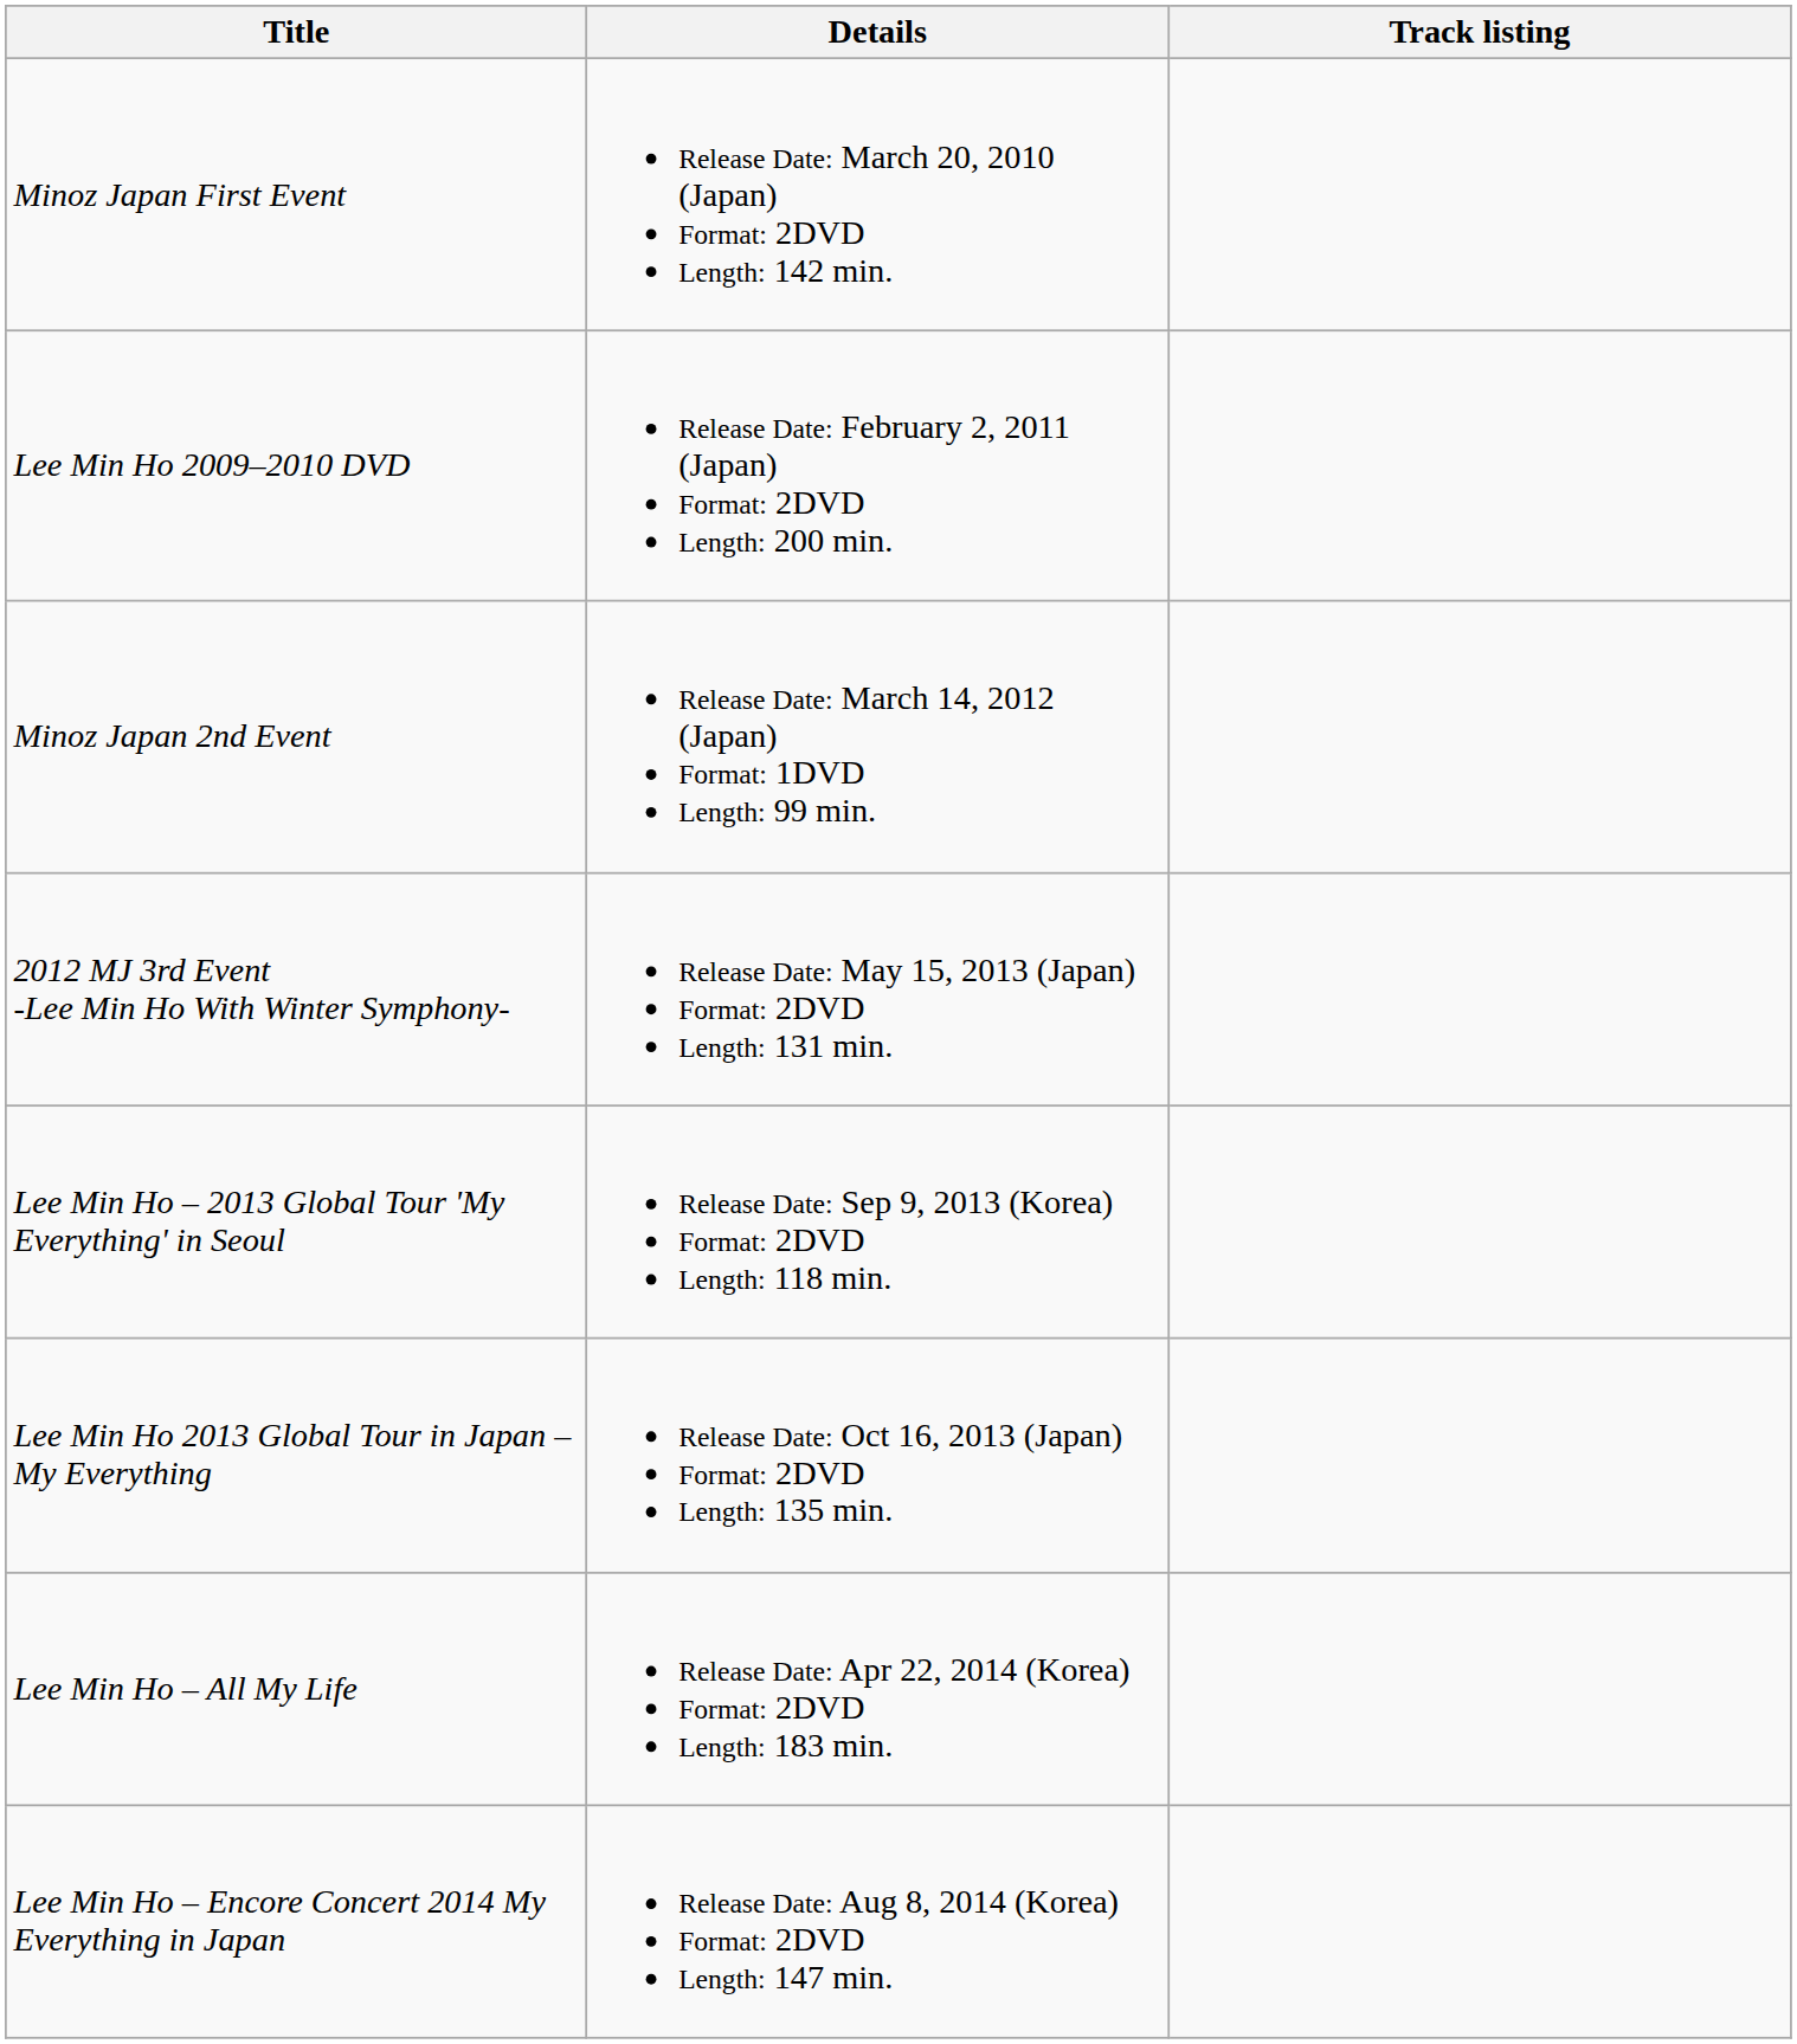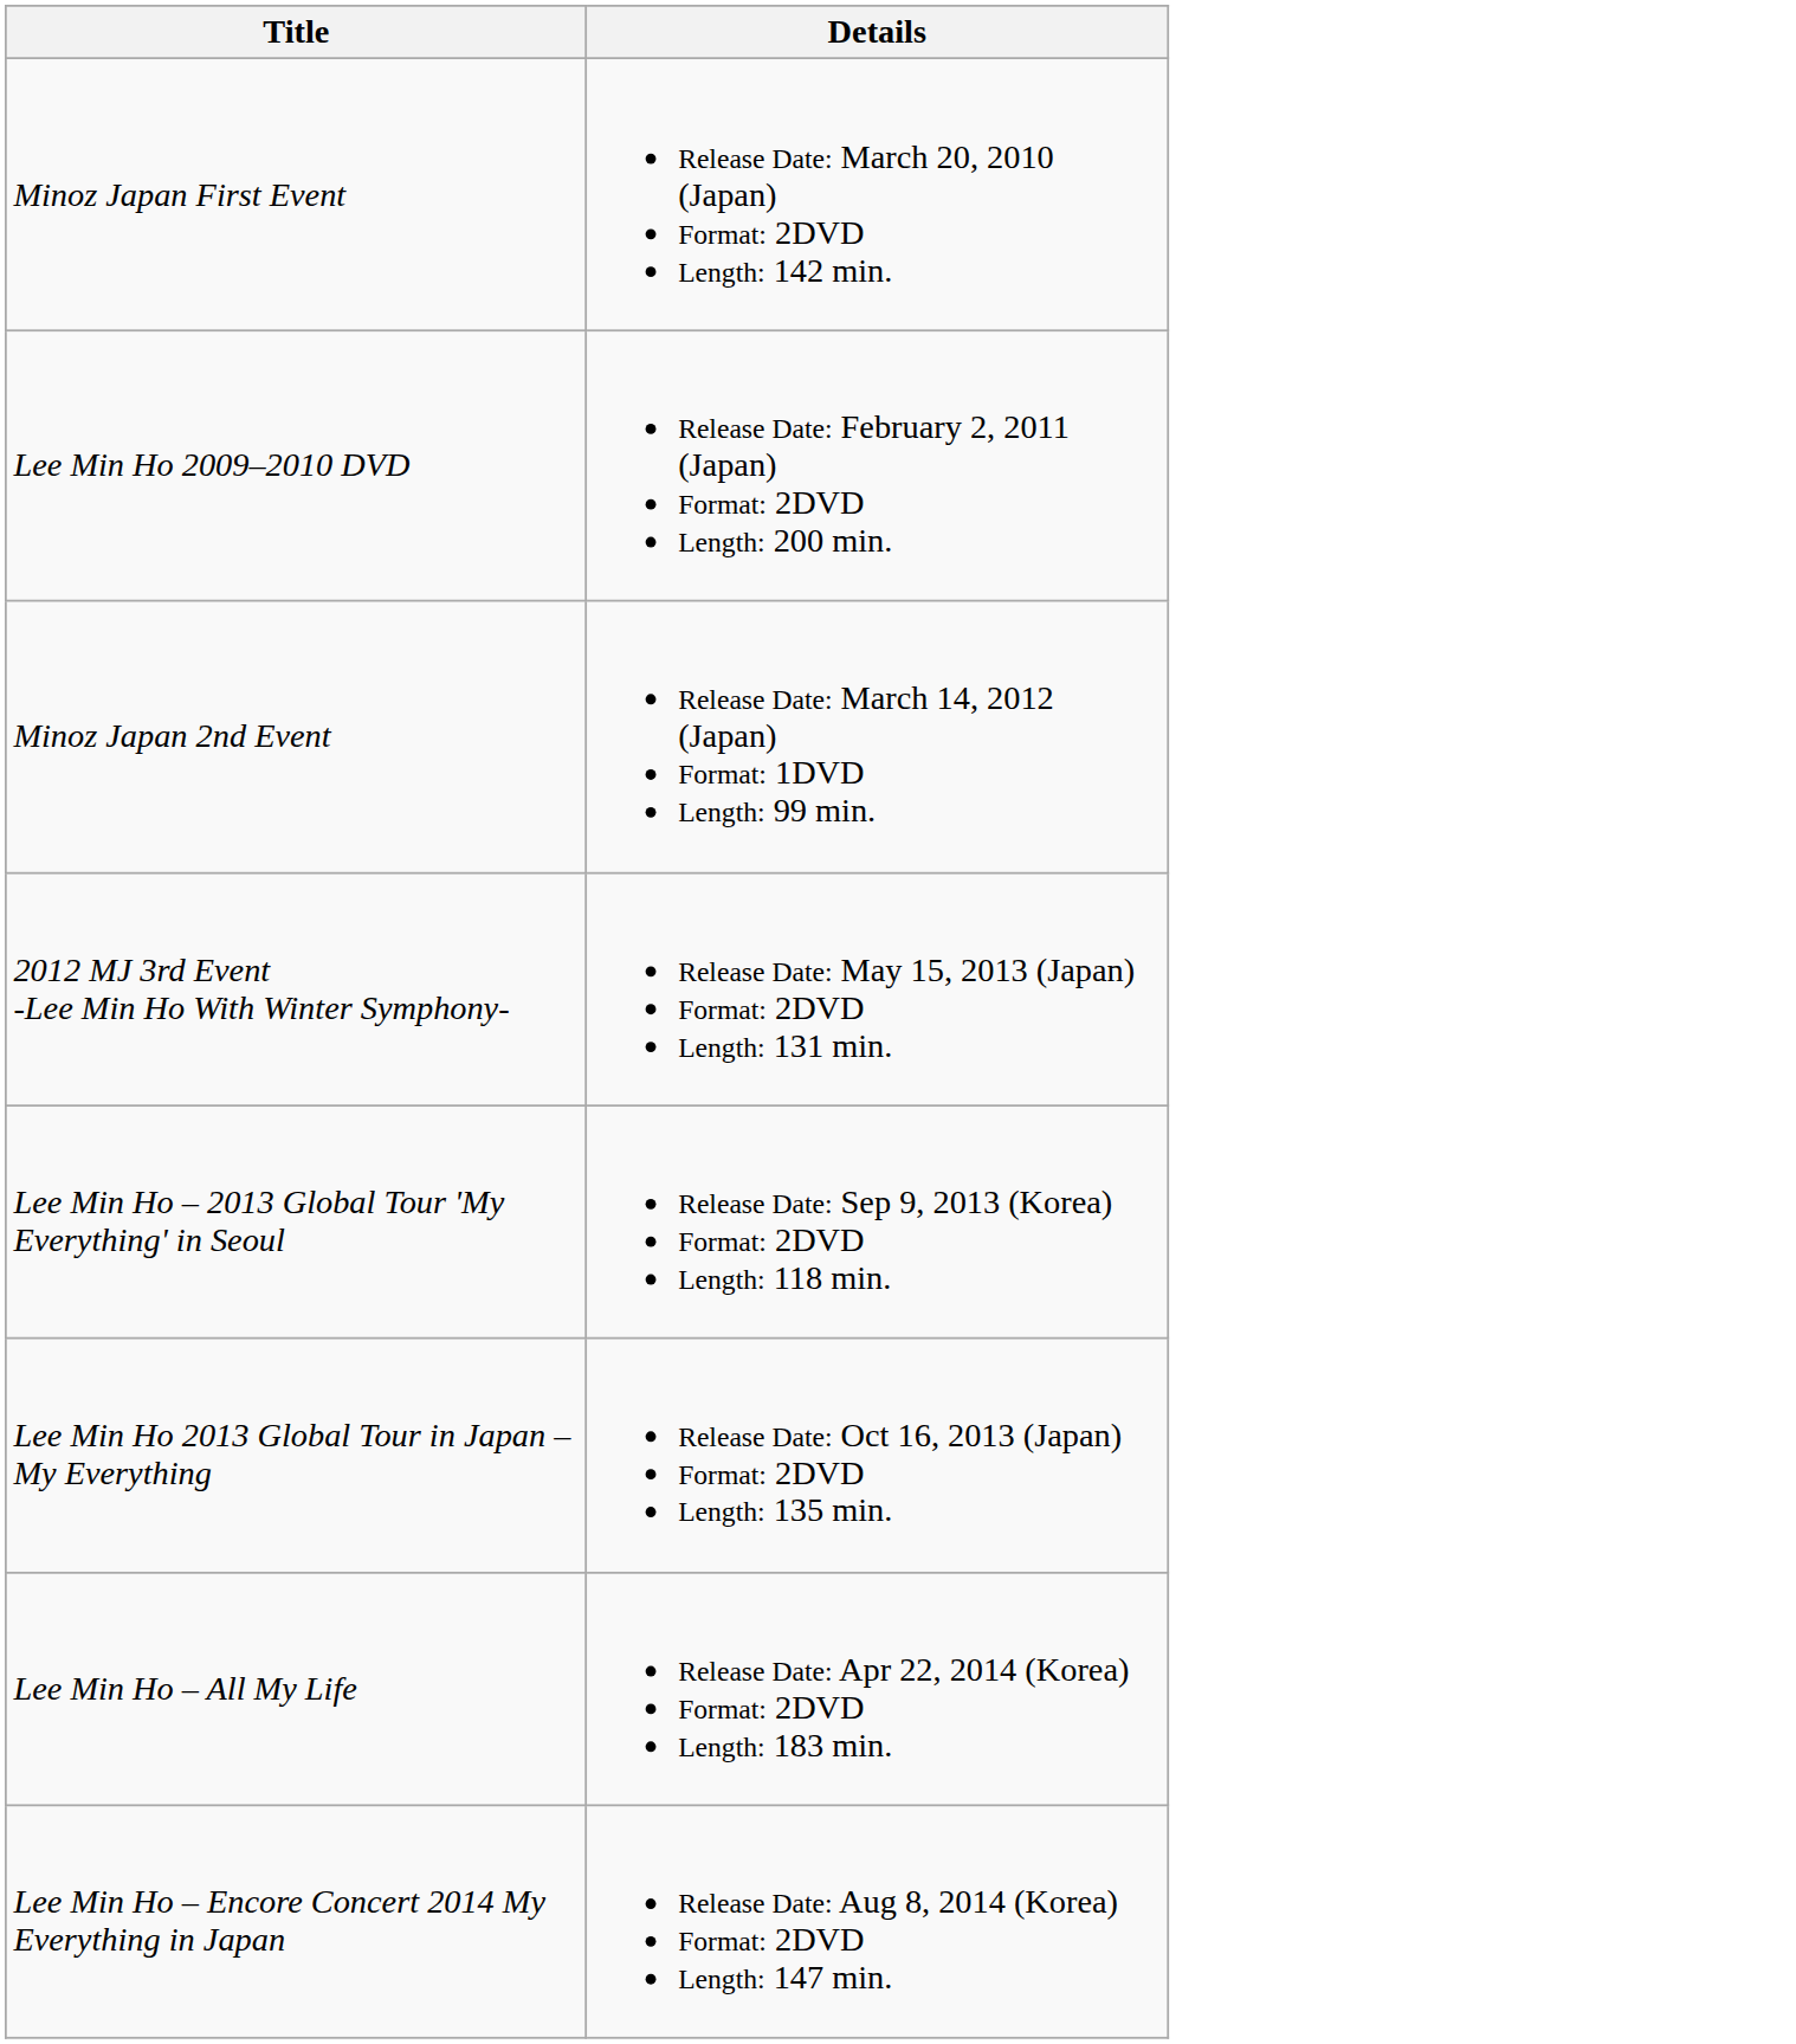- column: Track listing
